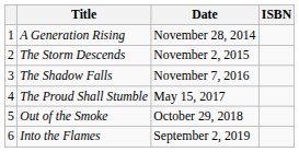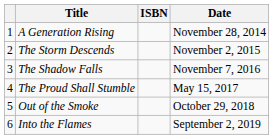columns swapped: Date <-> ISBN
